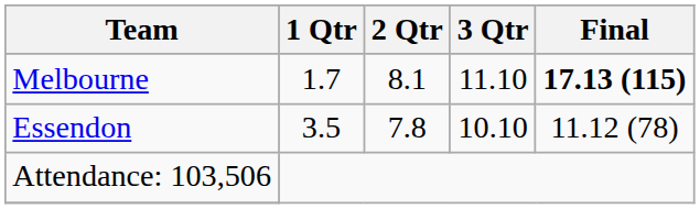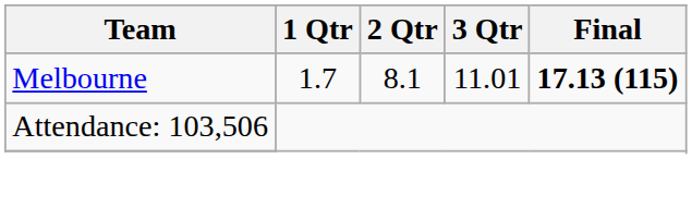Melbourne | 3 Qtr: 11.10 -> 11.01
- row: Essendon | 3.5 | 7.8 | 10.10 | 11.12 (78)
